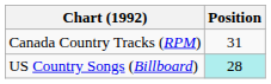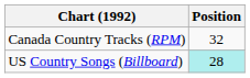Canada Country Tracks (RPM) | Position: 31 -> 32
